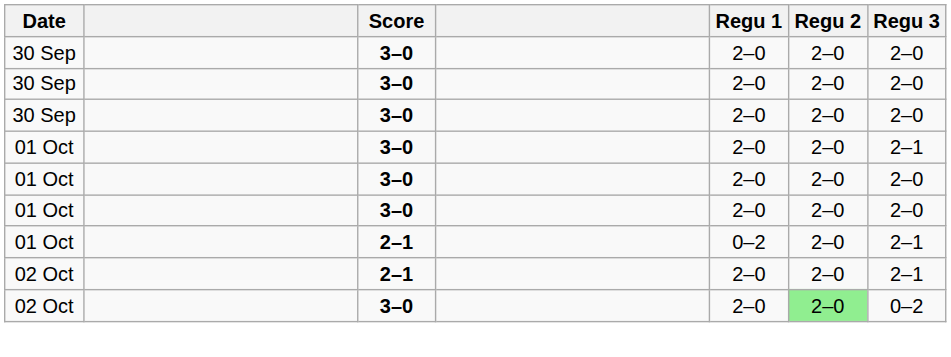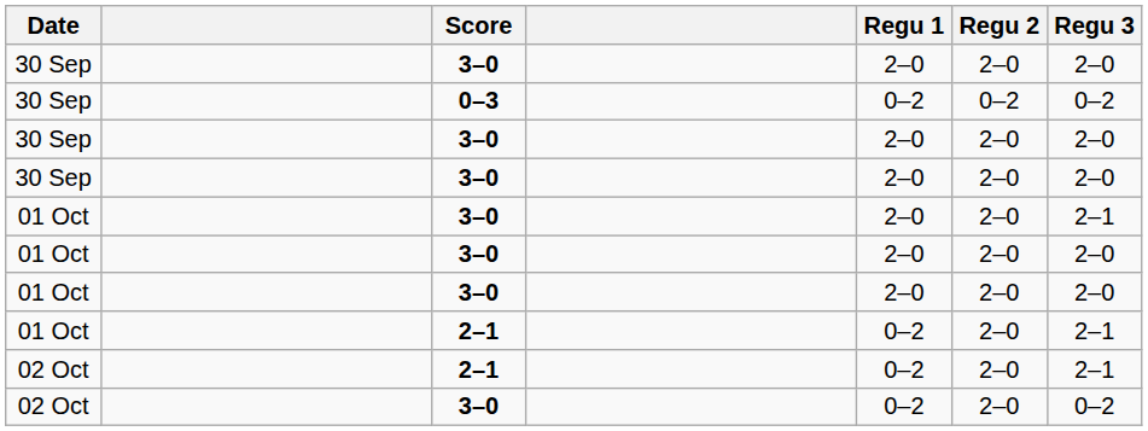+ row: 30 Sep | 0–3 | 0–2 | 0–2 | 0–2
02 Oct / 2–1 | Regu 1: 2–0 -> 0–2
02 Oct / 3–0 | Regu 1: 2–0 -> 0–2
02 Oct / 3–0 | Regu 2: lightgreen background -> no background
